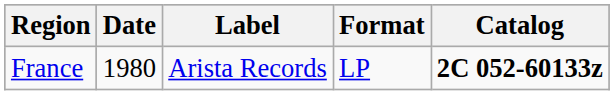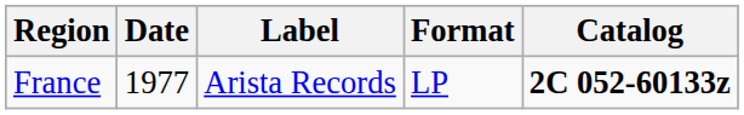France | Date: 1980 -> 1977
